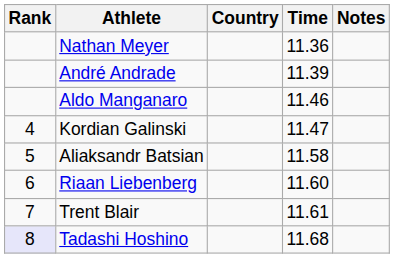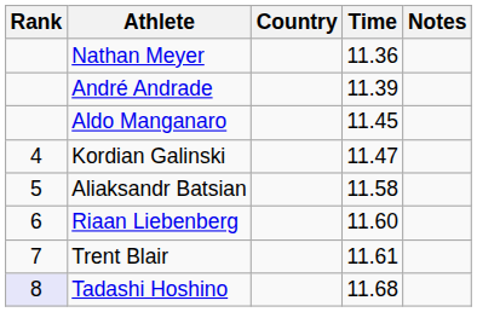Aldo Manganaro | Time: 11.46 -> 11.45
